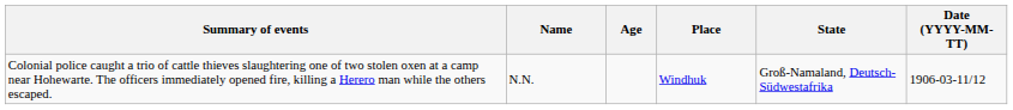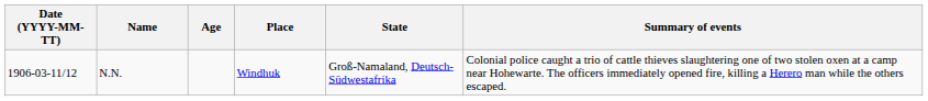columns swapped: Date (YYYY-MM-TT) <-> Summary of events
